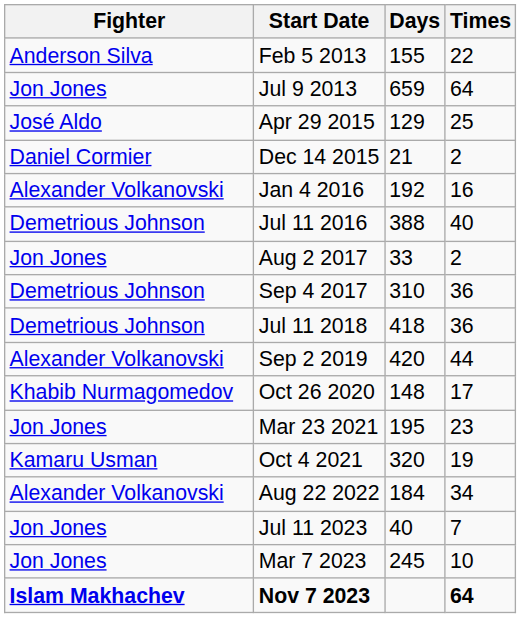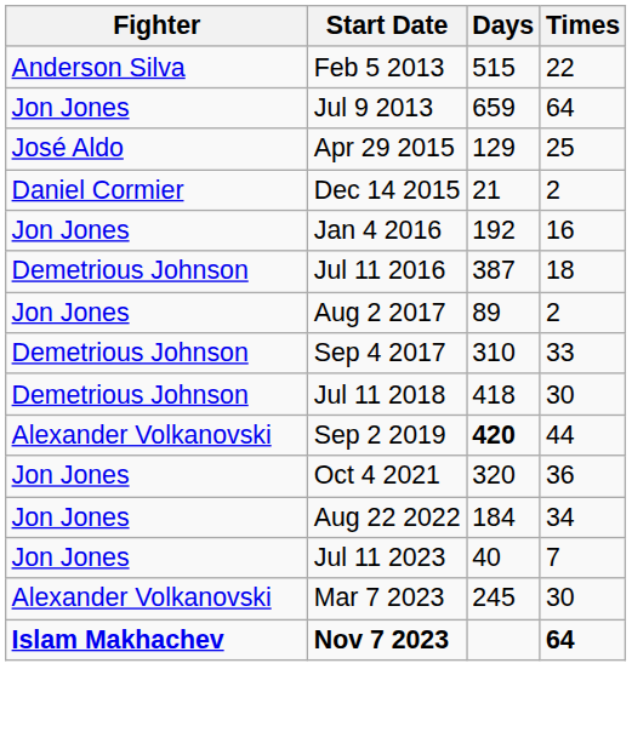Feb 5 2013 | Days: 155 -> 515
Jan 4 2016 | Fighter: Alexander Volkanovski -> Jon Jones
Jul 11 2016 | Days: 388 -> 387
Jul 11 2016 | Times: 40 -> 18
Aug 2 2017 | Days: 33 -> 89
Sep 4 2017 | Times: 36 -> 33
Jul 11 2018 | Times: 36 -> 30
Sep 2 2019 | Days: normal -> bold
- row: Khabib Nurmagomedov | Oct 26 2020 | 148 | 17
- row: Jon Jones | Mar 23 2021 | 195 | 23
Oct 4 2021 | Fighter: Kamaru Usman -> Jon Jones
Oct 4 2021 | Times: 19 -> 36
Aug 22 2022 | Fighter: Alexander Volkanovski -> Jon Jones
Mar 7 2023 | Fighter: Jon Jones -> Alexander Volkanovski
Mar 7 2023 | Times: 10 -> 30
